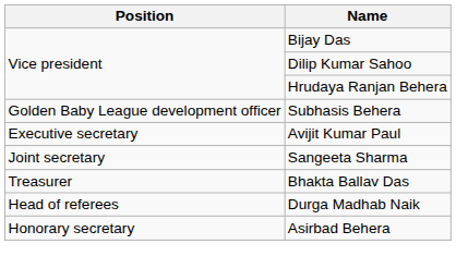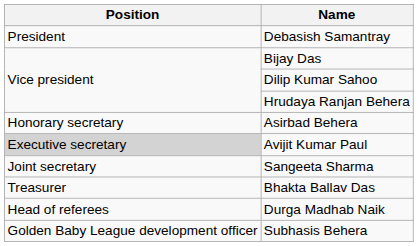+ row: President | Debasish Samantray
rows swapped: Asirbad Behera <-> Subhasis Behera
Avijit Kumar Paul | Position: no background -> lightgrey background
